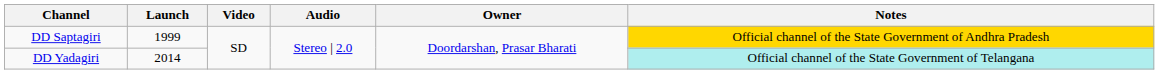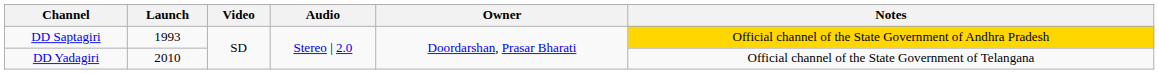DD Saptagiri | Launch: 1999 -> 1993
DD Yadagiri | Launch: 2014 -> 2010
DD Yadagiri | Notes: paleturquoise background -> no background
